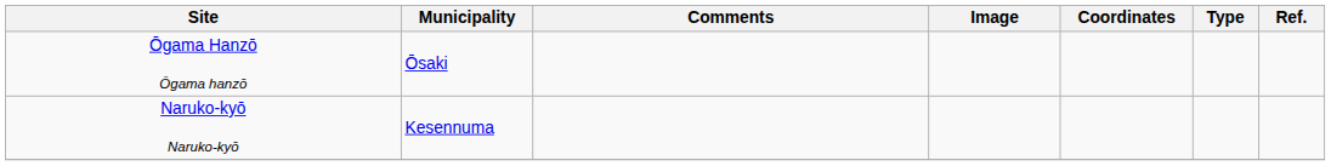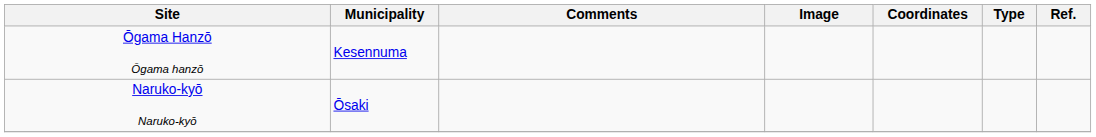Ōgama Hanzō Ōgama hanzō | Municipality: Ōsaki -> Kesennuma
Naruko-kyō Naruko-kyō | Municipality: Kesennuma -> Ōsaki
